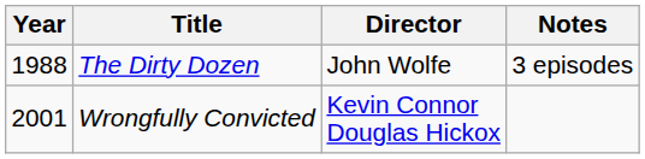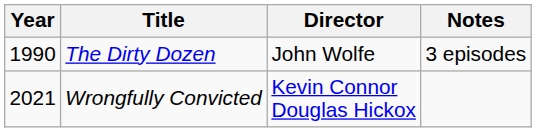The Dirty Dozen | Year: 1988 -> 1990
Wrongfully Convicted | Year: 2001 -> 2021
